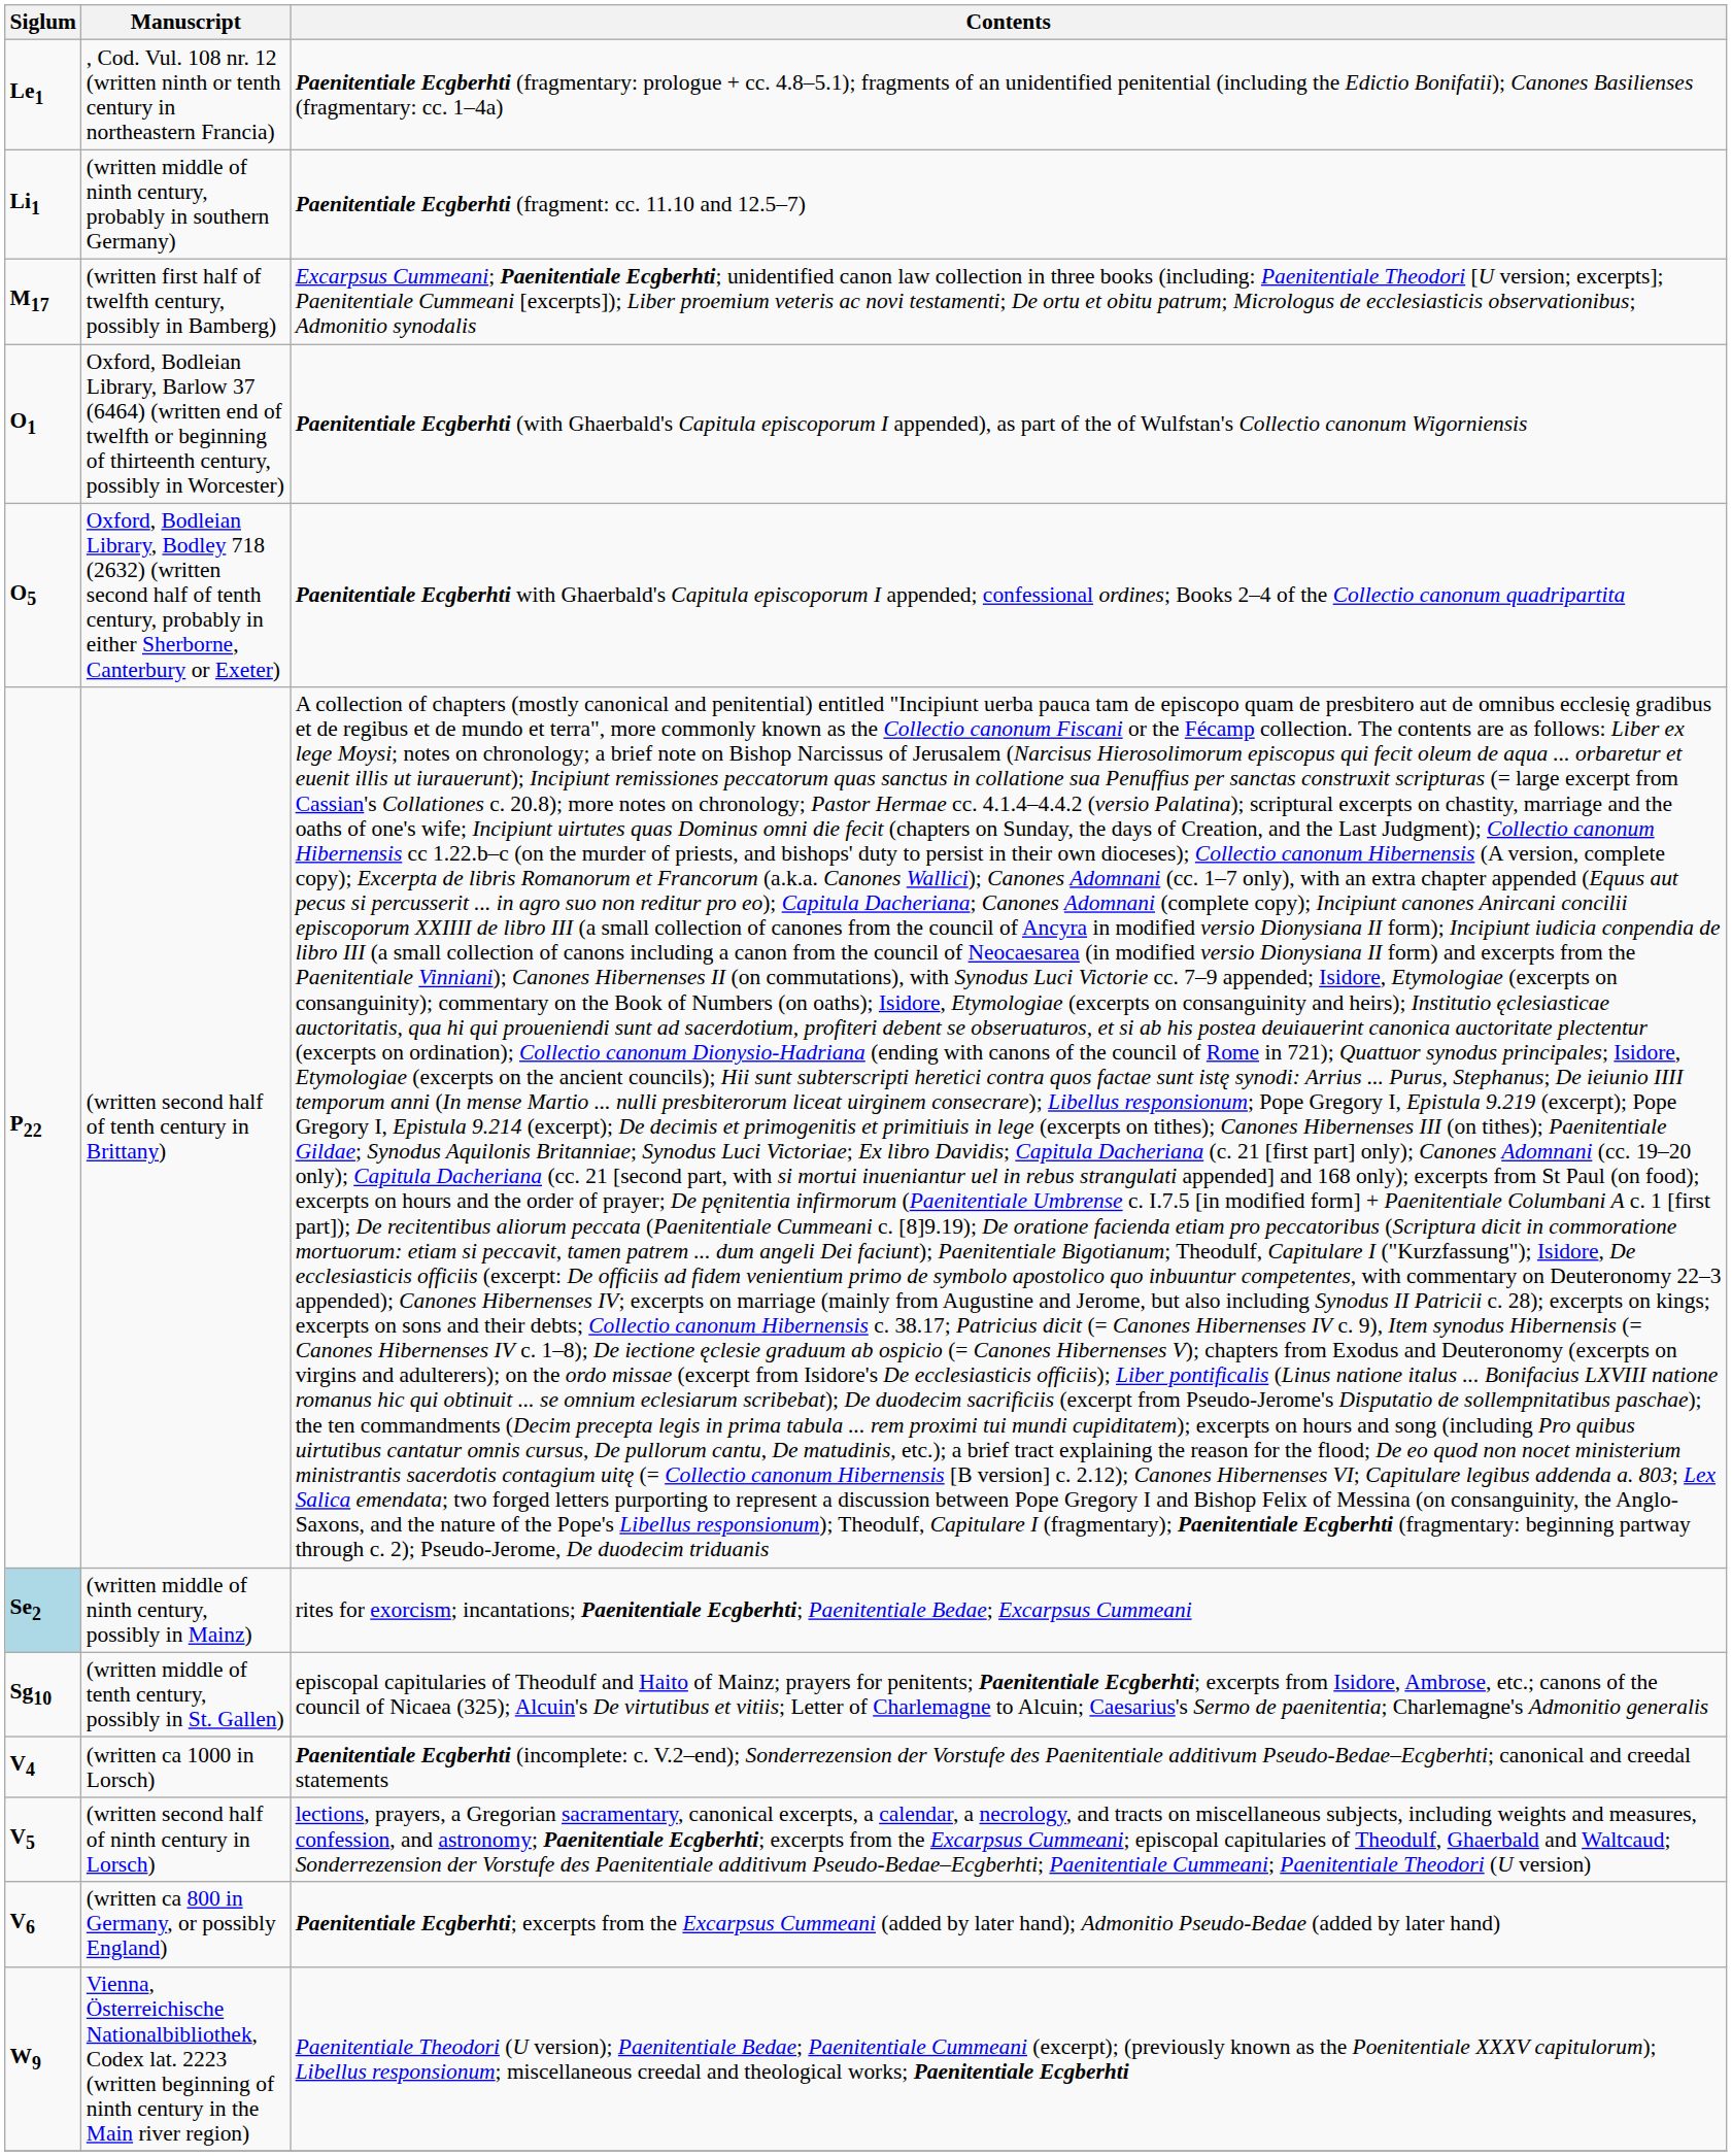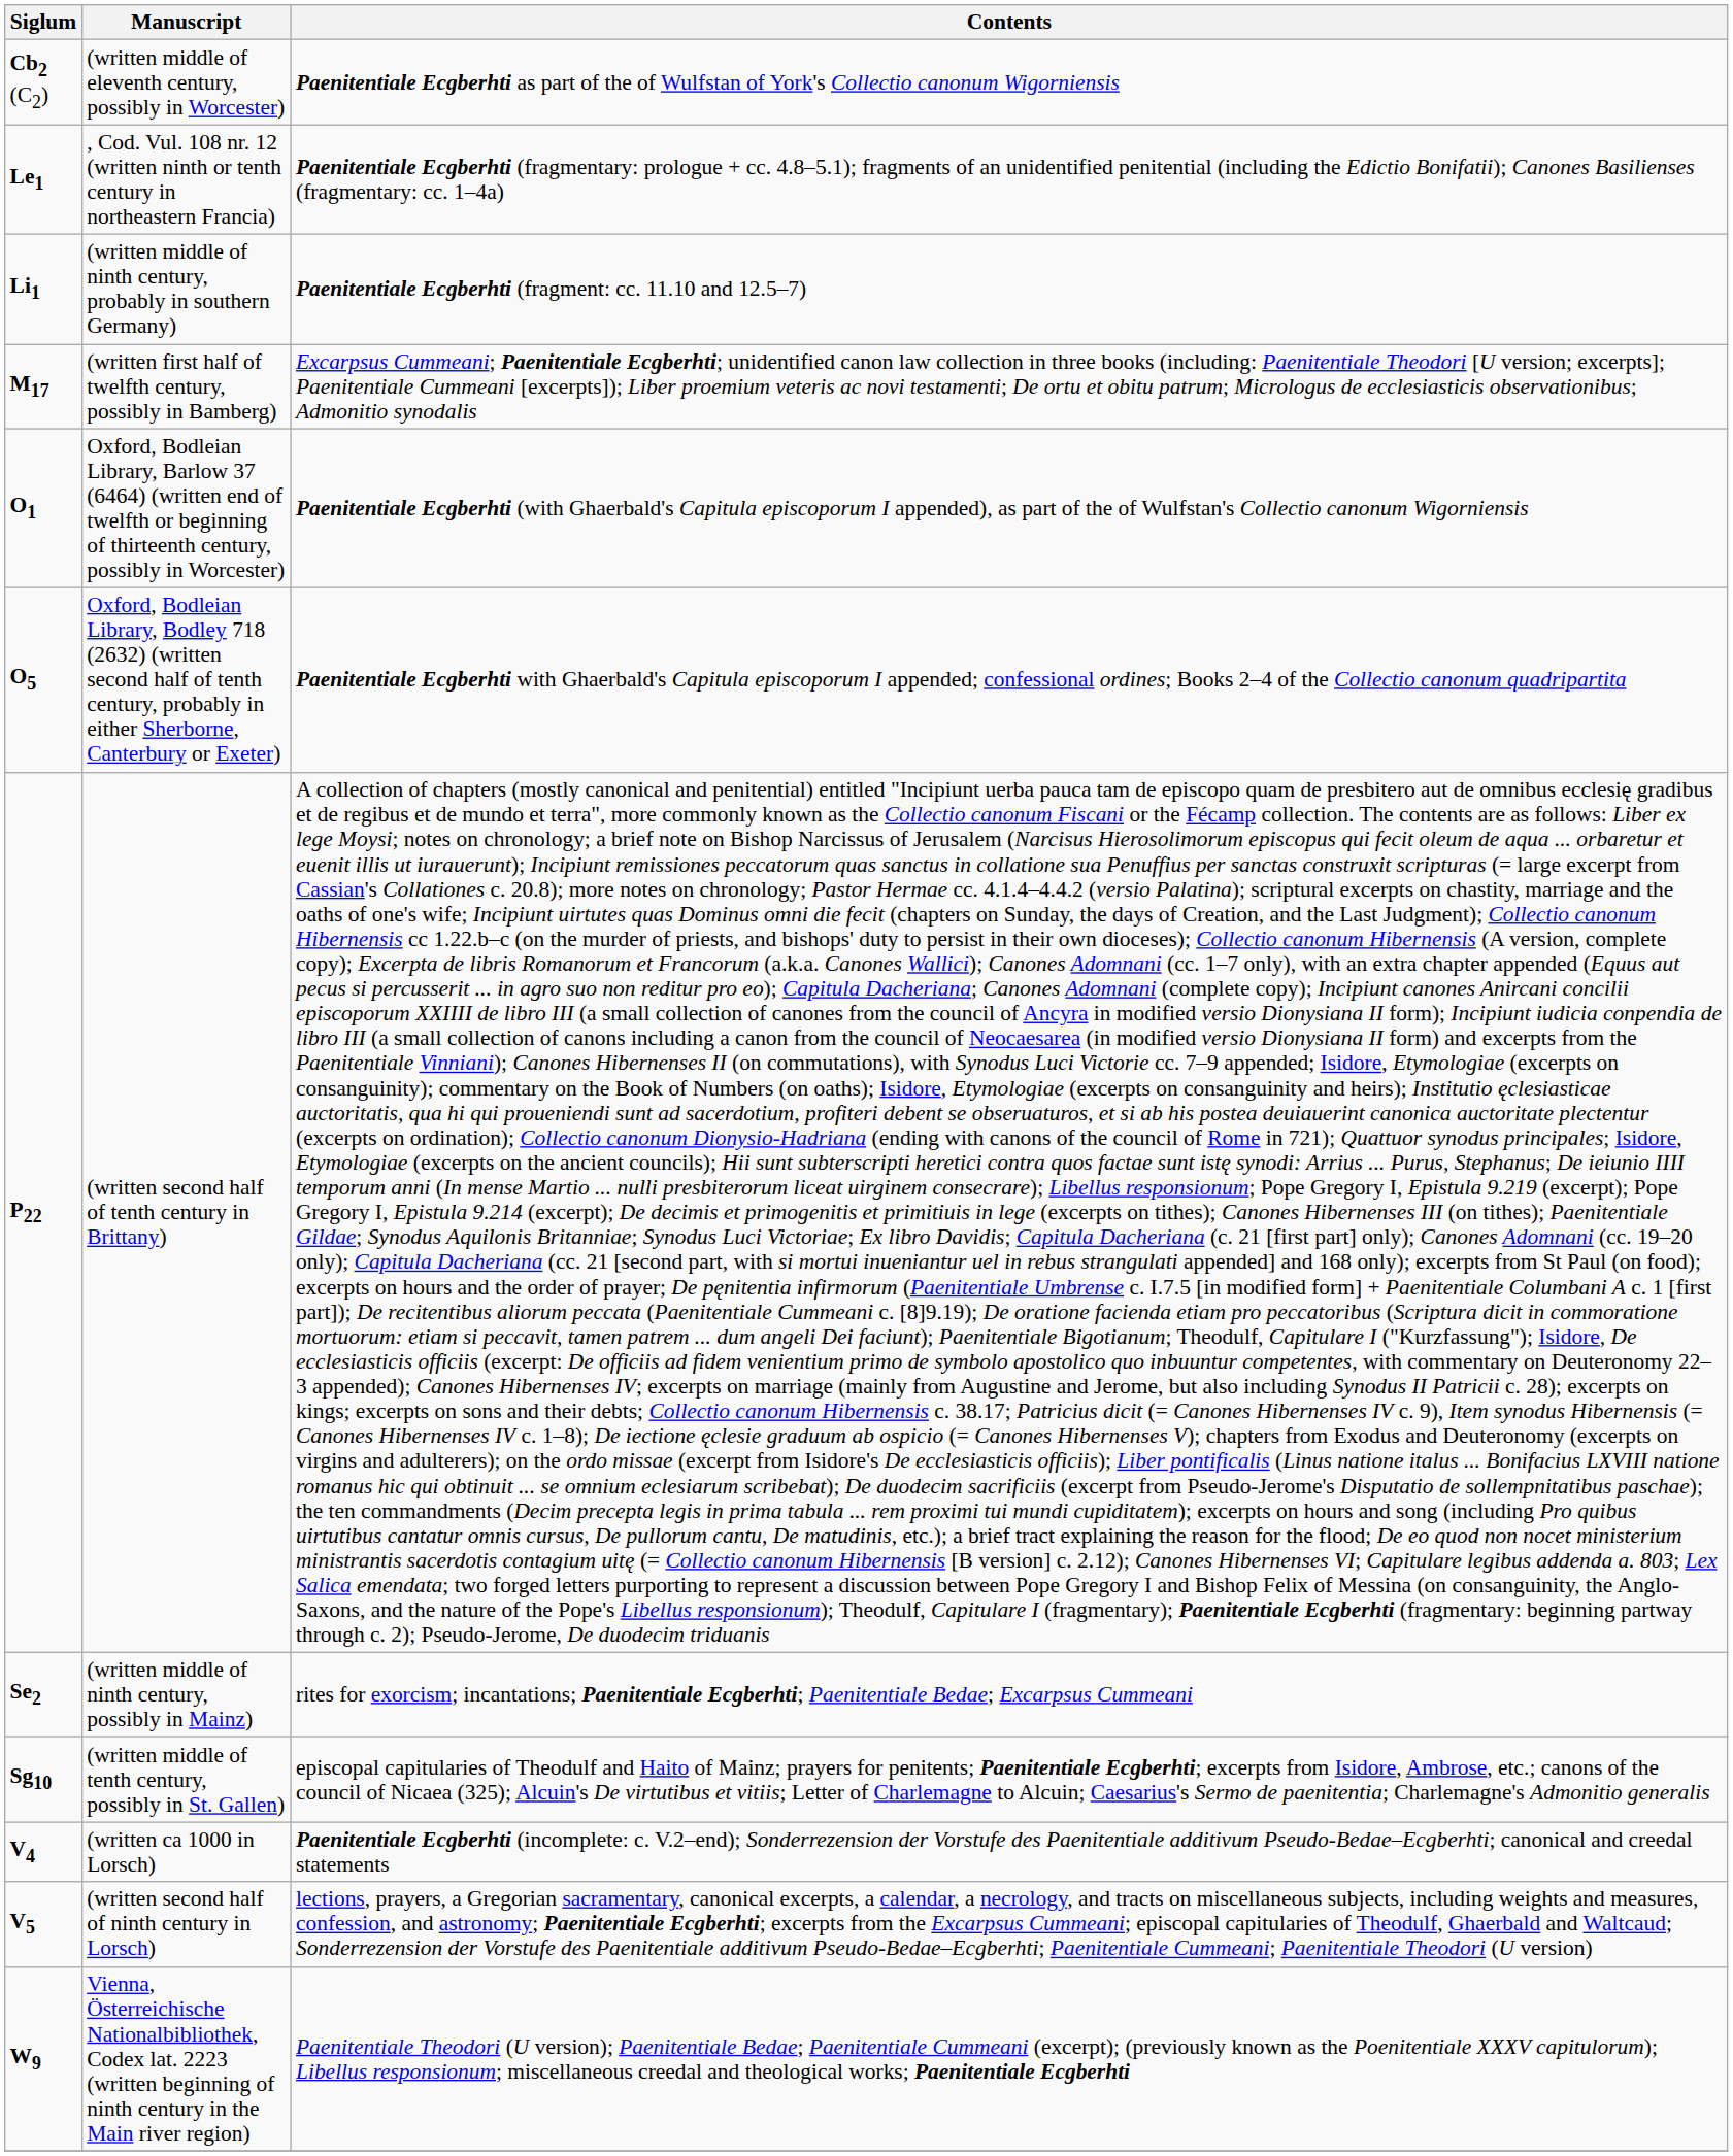+ row: Cb2 (C2) | (written middle of eleventh century, possibly in Worcester) | Paenitentiale Ecgberhti as part of the of Wulfstan of York's Collectio canonum Wigorniensis
(written middle of ninth century, possibly in Mainz) | Siglum: lightblue background -> no background
- row: V6 | (written ca 800 in Germany, or possibly England) | Paenitentiale Ecgberhti; excerpts from the Excarpsus Cummeani (added by later hand); Admonitio Pseudo-Bedae (added by later hand)
